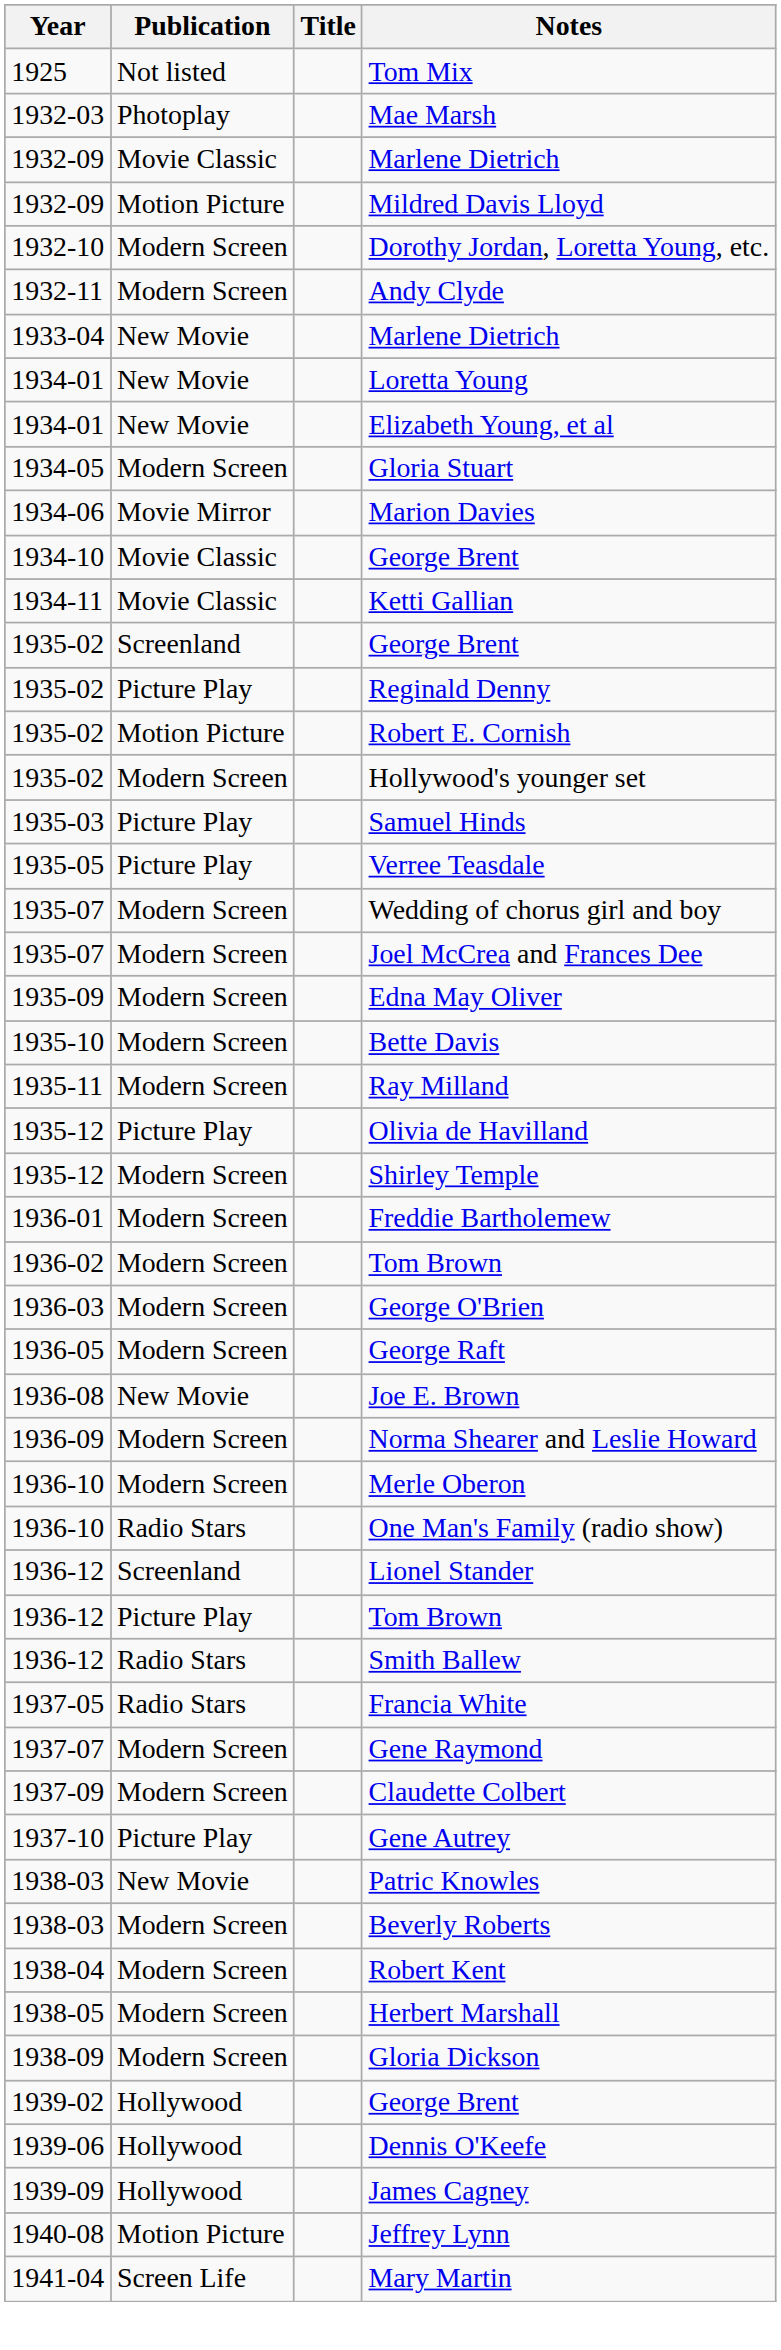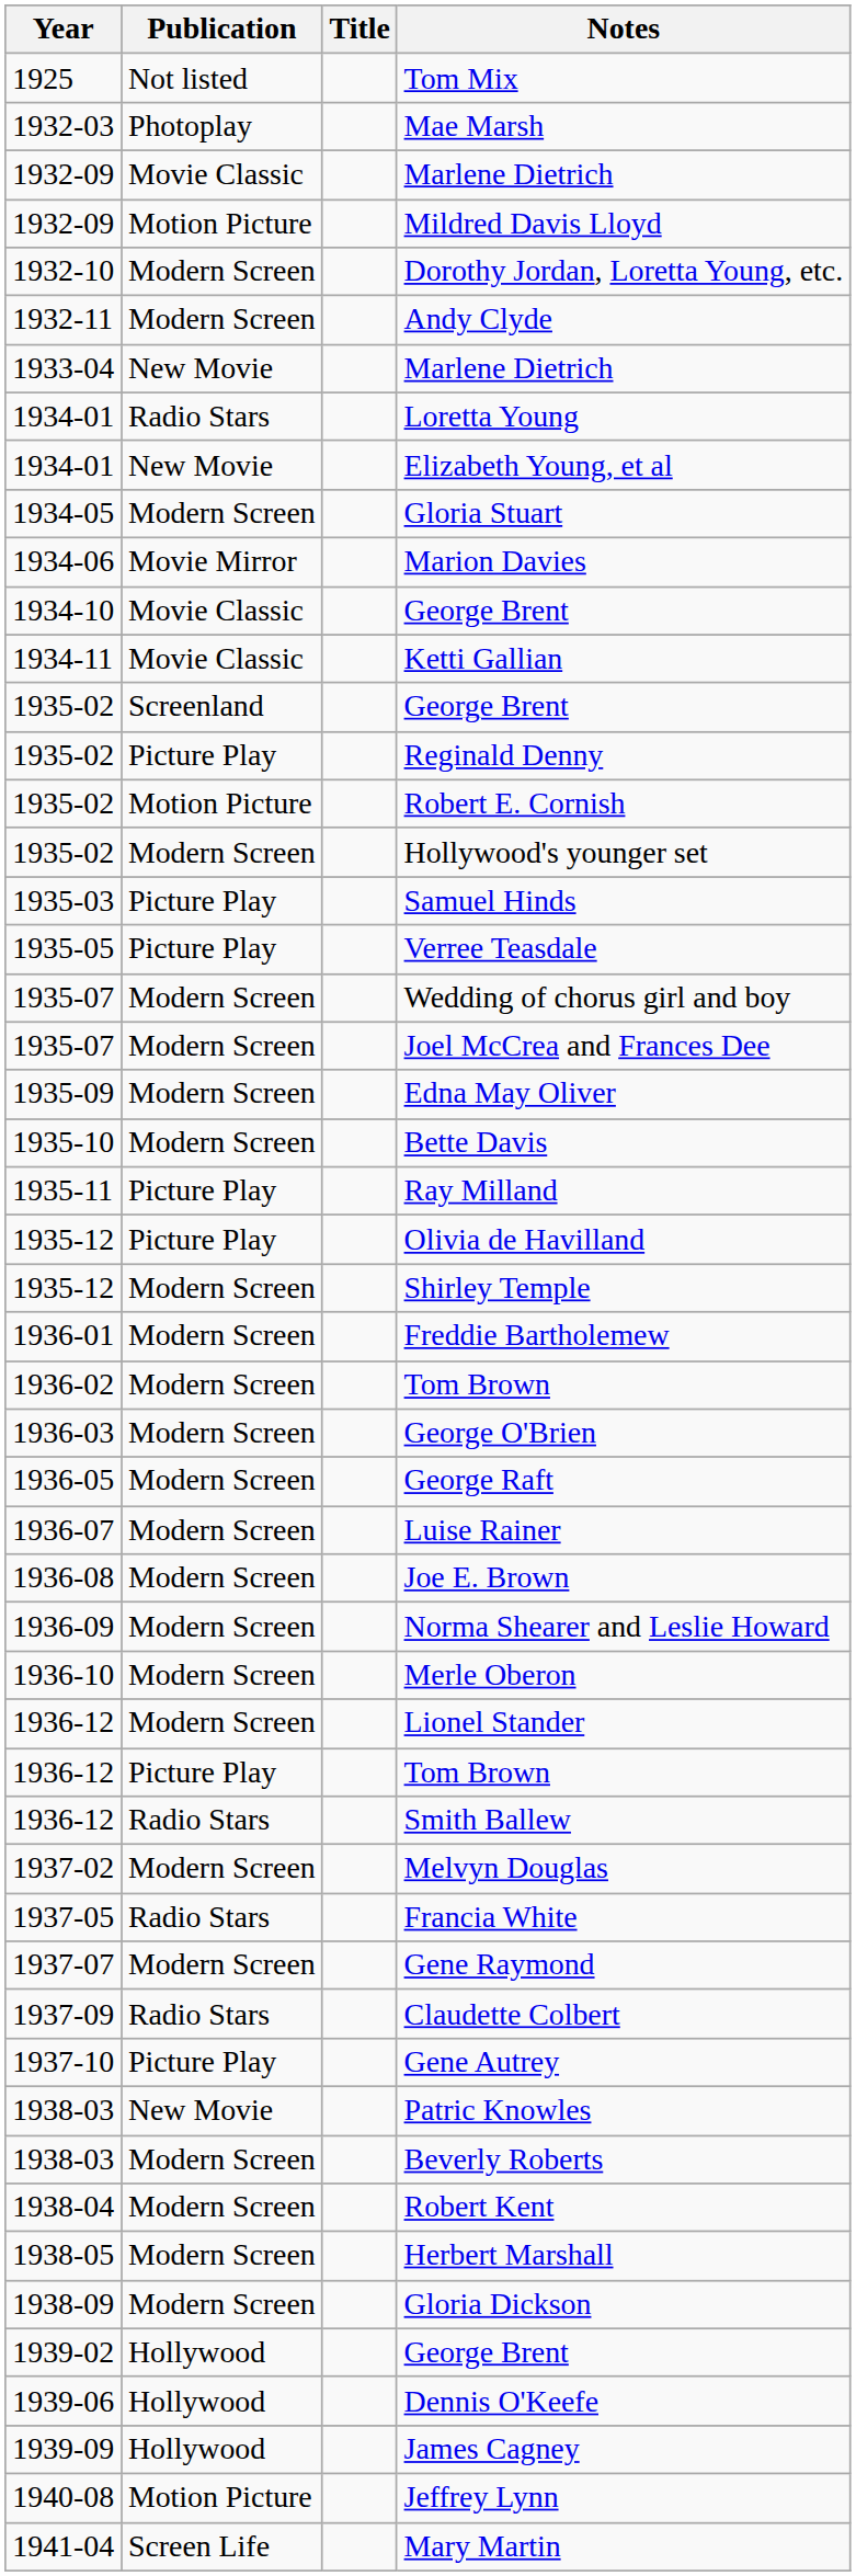Loretta Young | Publication: New Movie -> Radio Stars
Ray Milland | Publication: Modern Screen -> Picture Play
+ row: 1936-07 | Modern Screen | Luise Rainer
Joe E. Brown | Publication: New Movie -> Modern Screen
- row: 1936-10 | Radio Stars | One Man's Family (radio show)
Lionel Stander | Publication: Screenland -> Modern Screen
+ row: 1937-02 | Modern Screen | Melvyn Douglas
Claudette Colbert | Publication: Modern Screen -> Radio Stars
